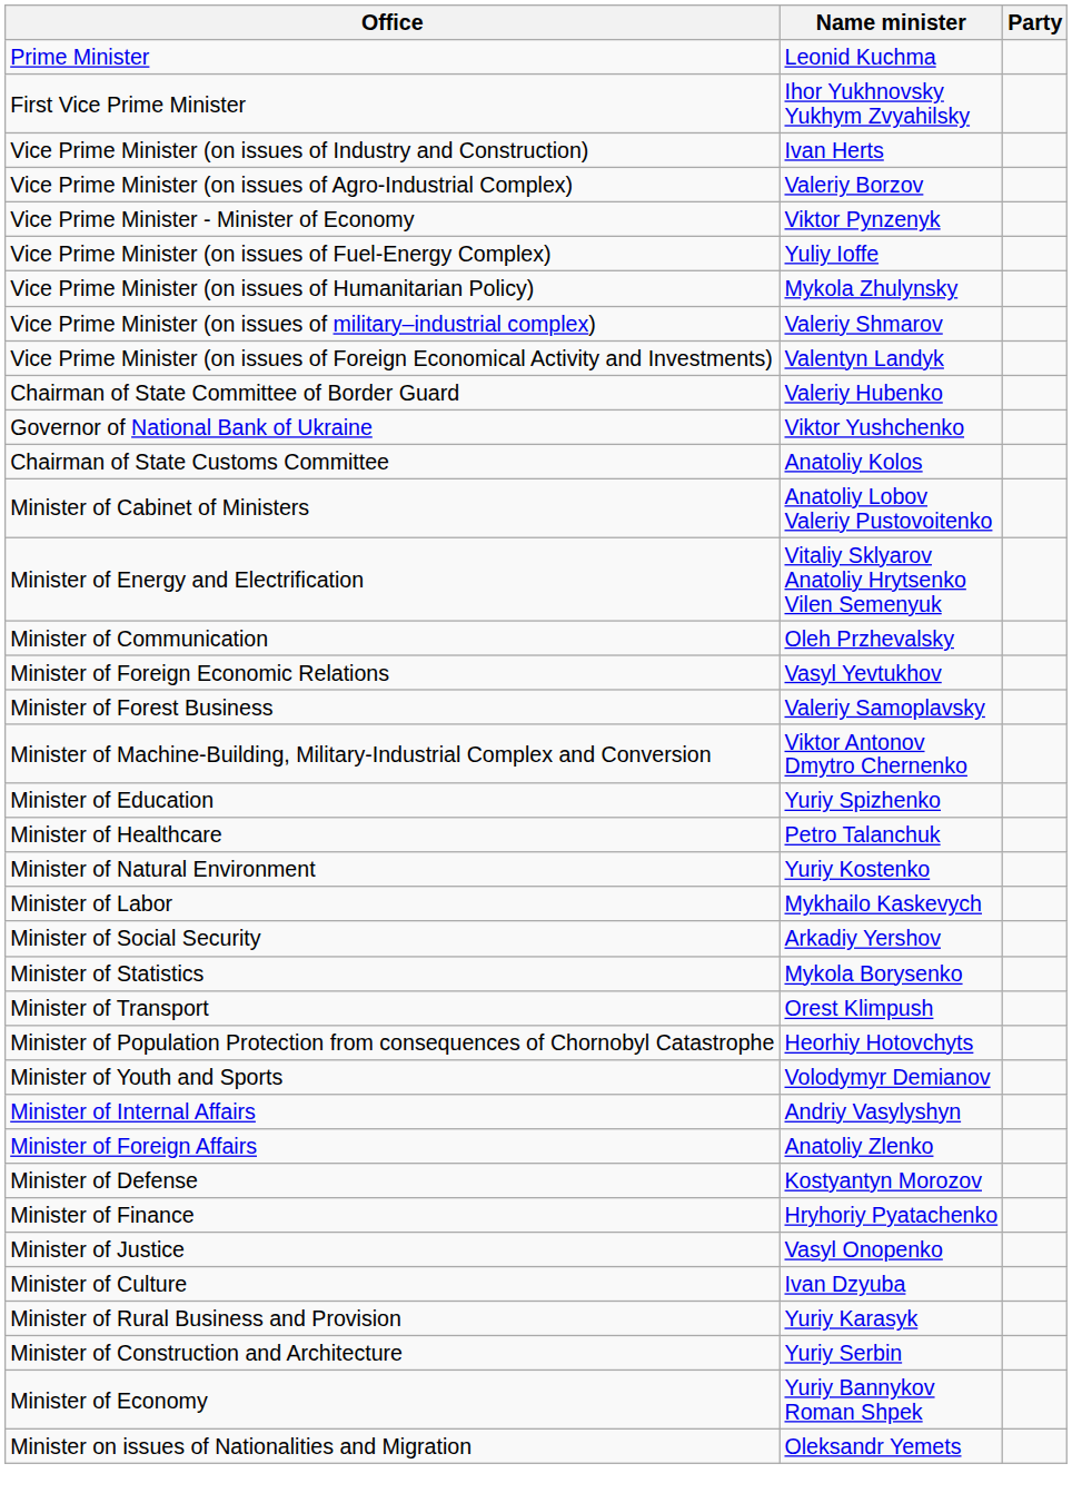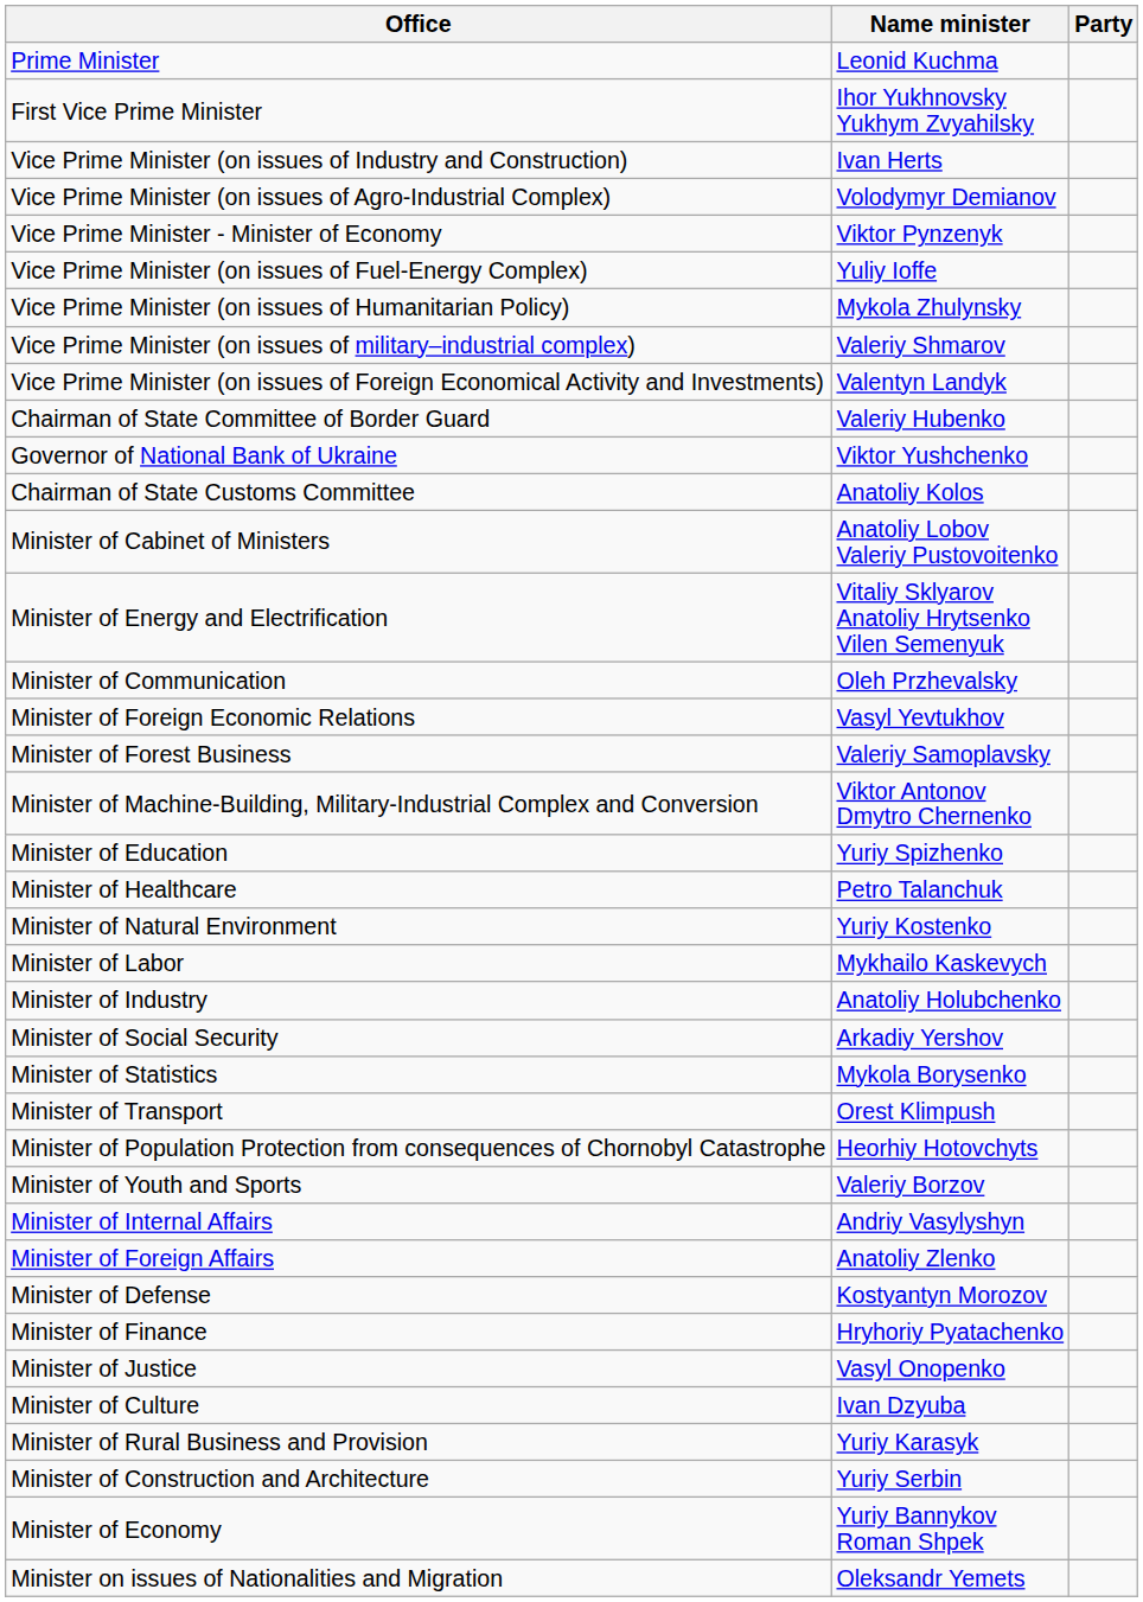Vice Prime Minister (on issues of Agro-Industrial Complex) | Name minister: Valeriy Borzov -> Volodymyr Demianov
+ row: Minister of Industry | Anatoliy Holubchenko
Minister of Youth and Sports | Name minister: Volodymyr Demianov -> Valeriy Borzov
